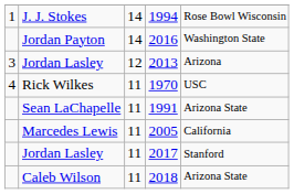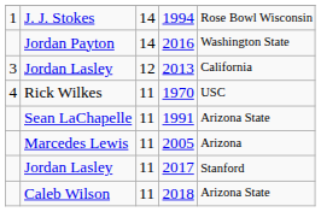3 / Jordan Lasley | column 5: Arizona -> California
Marcedes Lewis | column 5: California -> Arizona
